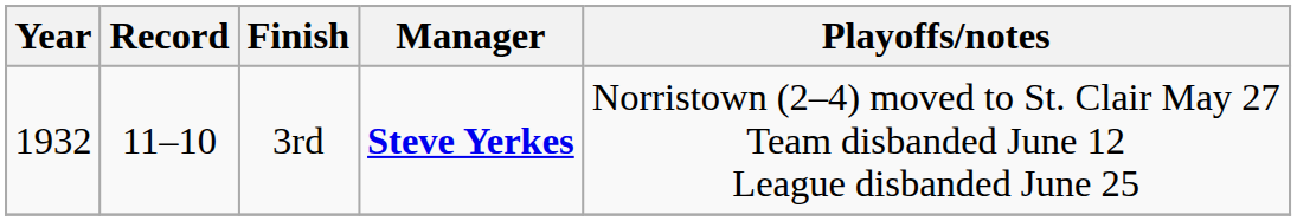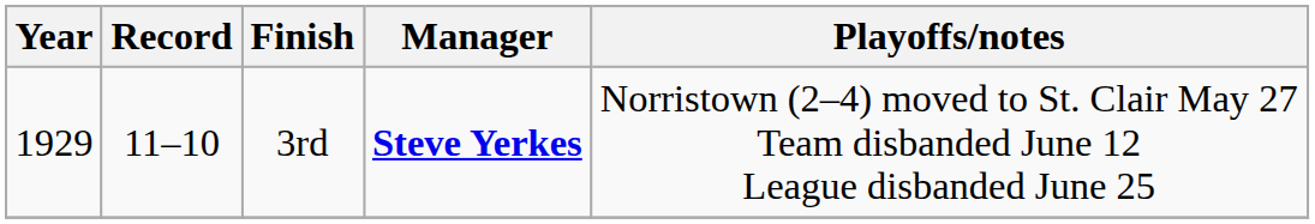3rd | Year: 1932 -> 1929
